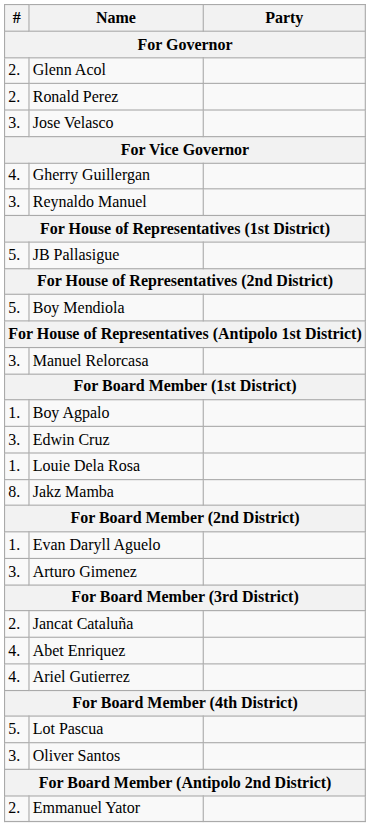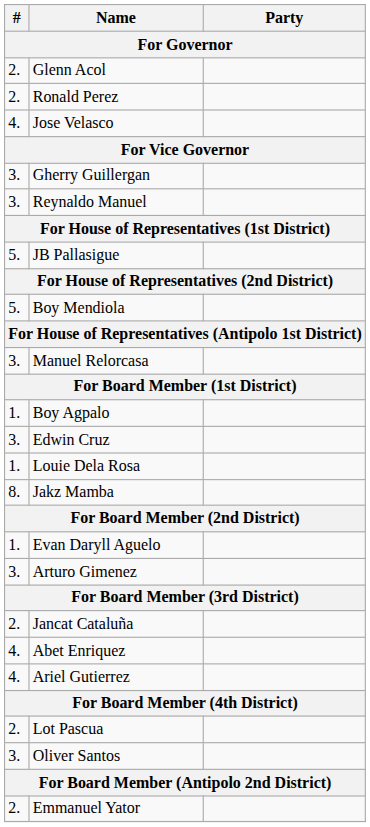Jose Velasco | #: 3. -> 4.
Gherry Guillergan | #: 4. -> 3.
Lot Pascua | #: 5. -> 2.
